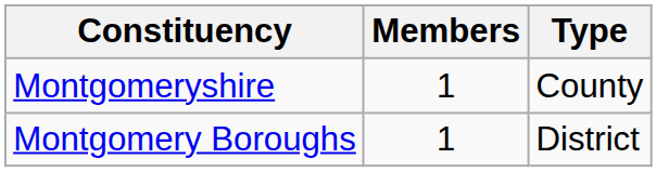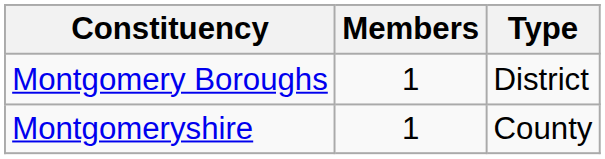rows swapped: Montgomery Boroughs <-> Montgomeryshire
